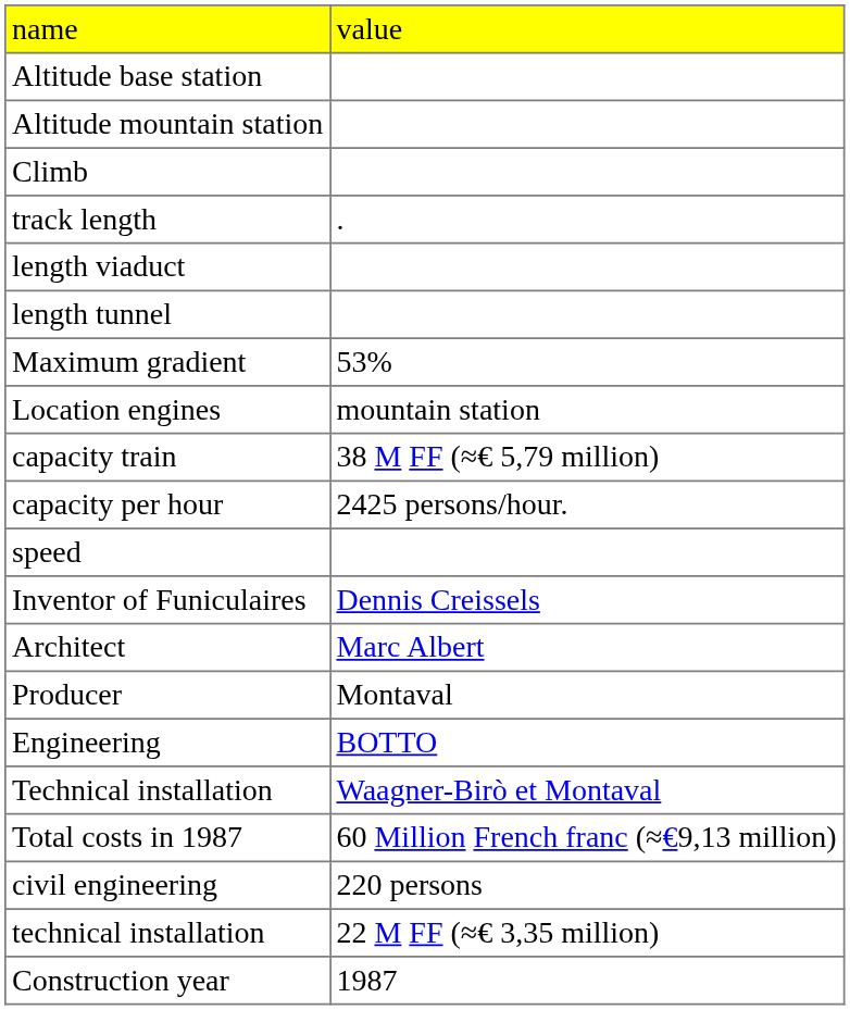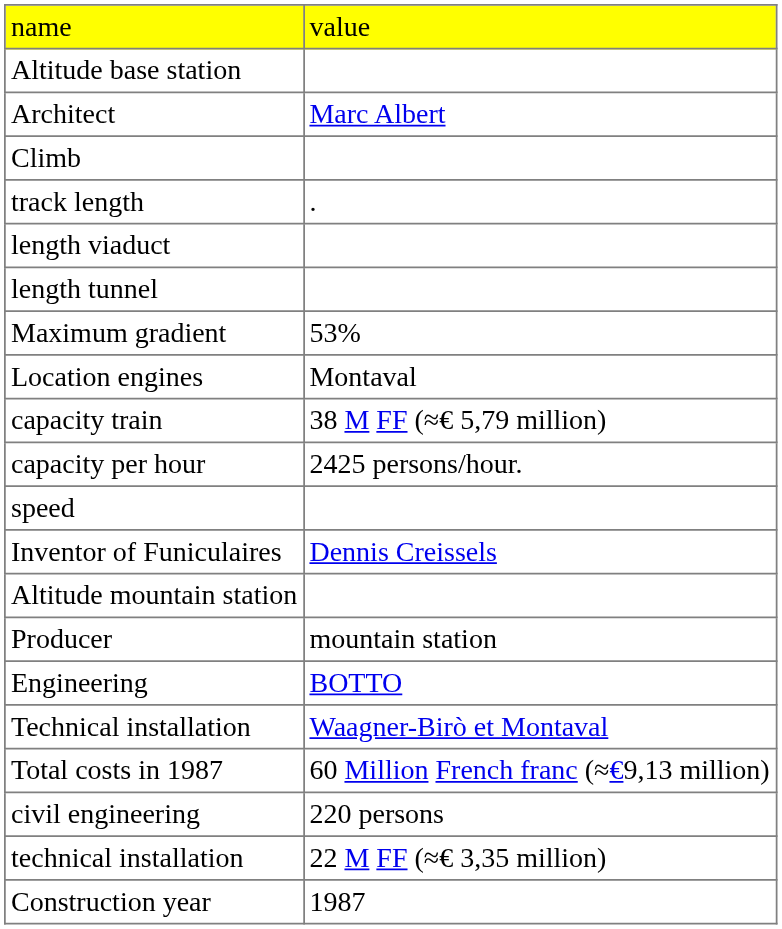rows swapped: Altitude mountain station <-> Architect
Location engines | column 2: mountain station -> Montaval
Producer | column 2: Montaval -> mountain station
